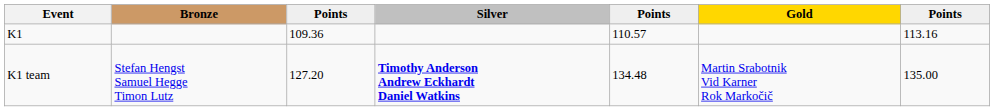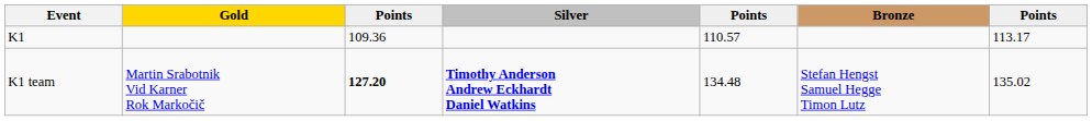columns swapped: Gold <-> Bronze
K1 | column 7: 113.16 -> 113.17
K1 team | column 3: normal -> bold
K1 team | column 7: 135.00 -> 135.02
